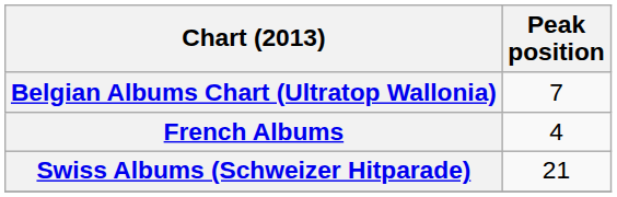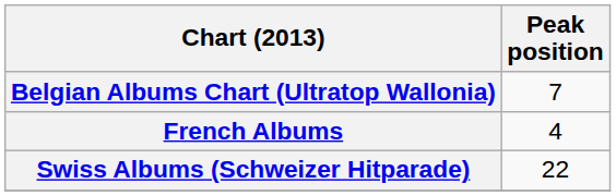Swiss Albums (Schweizer Hitparade) | Peak position: 21 -> 22
